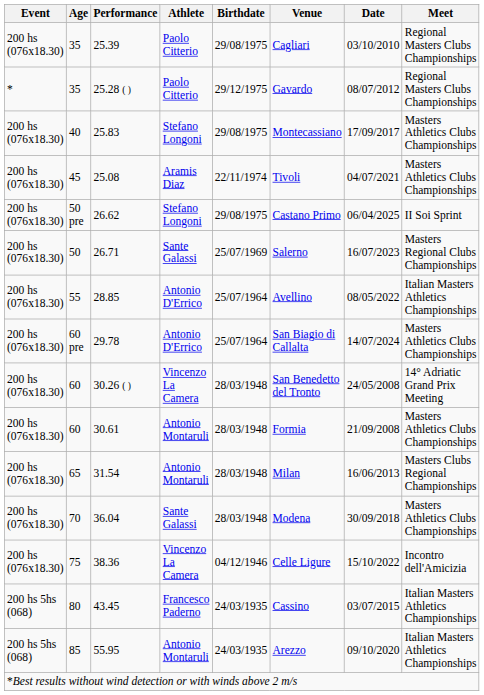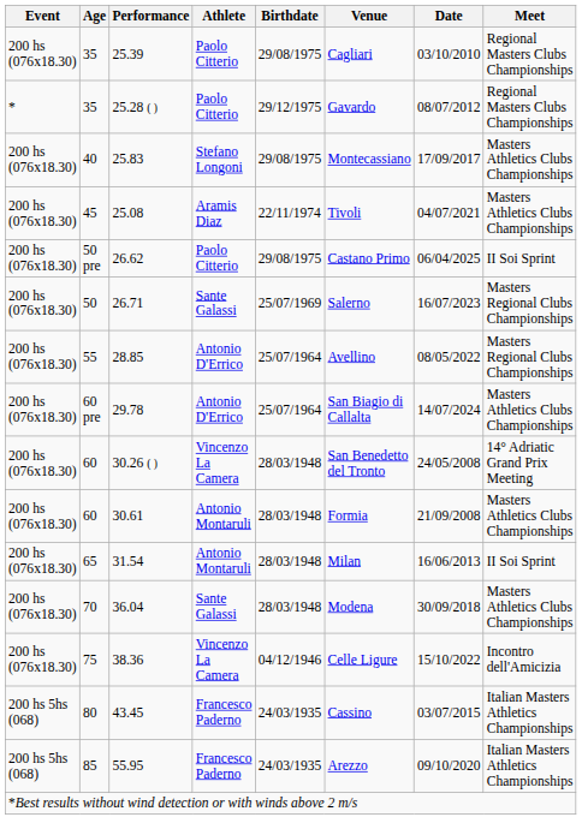26.62 | Athlete: Stefano Longoni -> Paolo Citterio
28.85 | Meet: Italian Masters Athletics Championships -> Masters Regional Clubs Championships
31.54 | Meet: Masters Clubs Regional Championships -> II Soi Sprint
55.95 | Athlete: Antonio Montaruli -> Francesco Paderno
